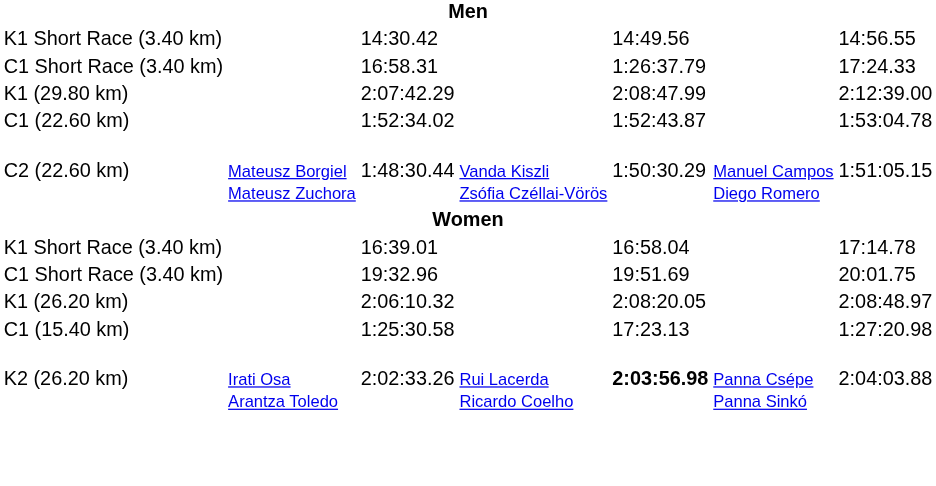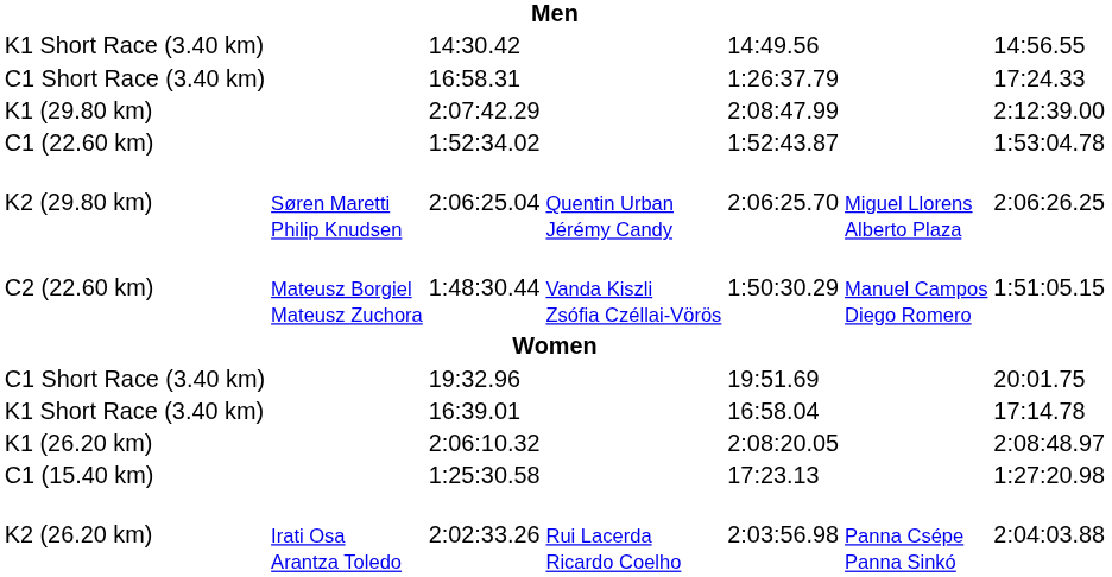+ row: K2 (29.80 km) | Søren Maretti Philip Knudsen | 2:06:25.04 | Quentin Urban Jérémy Candy | 2:06:25.70 | Miguel Llorens Alberto Plaza | 2:06:26.25
rows swapped: 16:39.01 <-> 19:32.96
2:02:33.26 | column 5: bold -> normal
